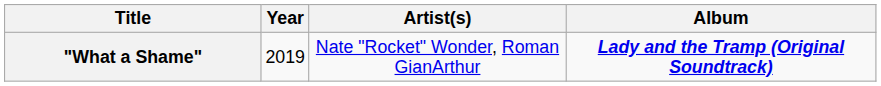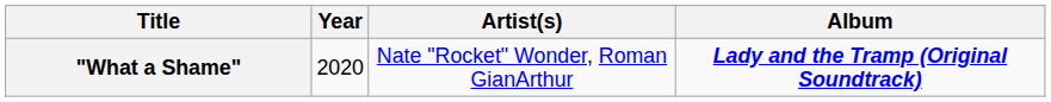"What a Shame" | Year: 2019 -> 2020
